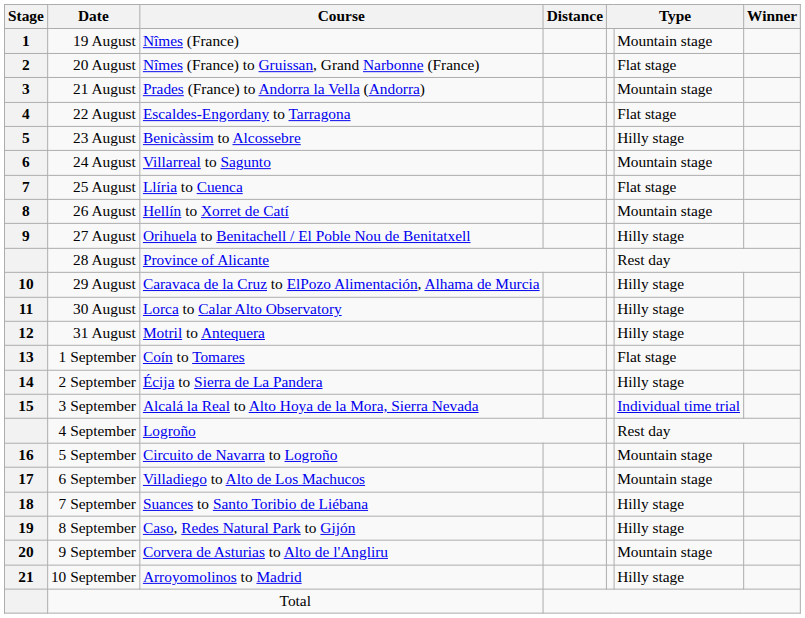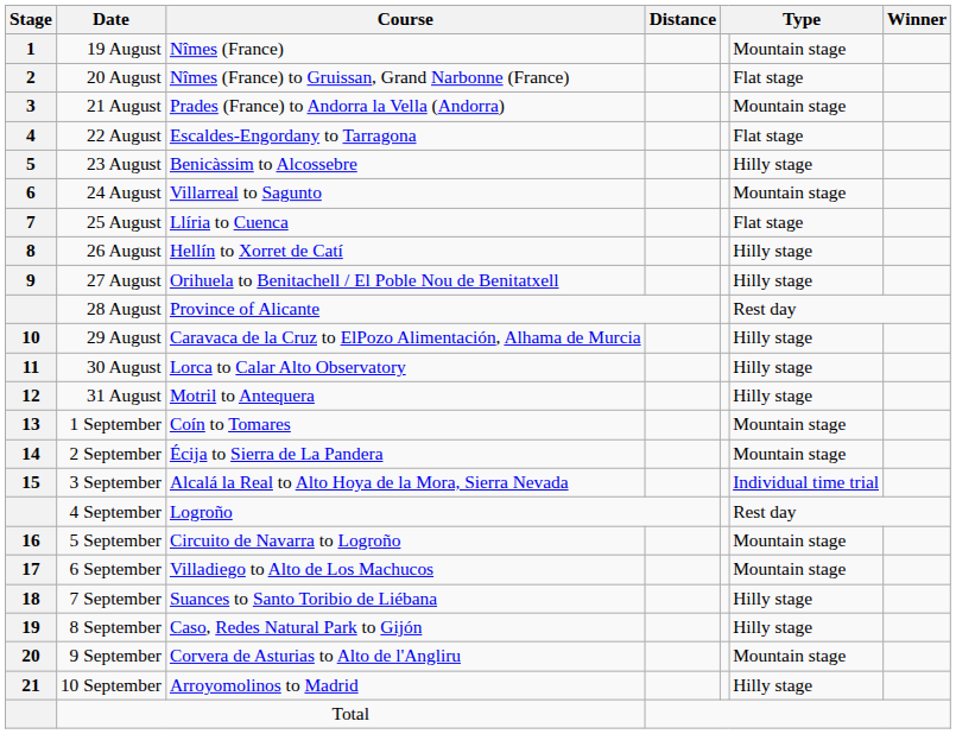26 August | column 6: Mountain stage -> Hilly stage
1 September | column 6: Flat stage -> Mountain stage
2 September | column 6: Hilly stage -> Mountain stage
